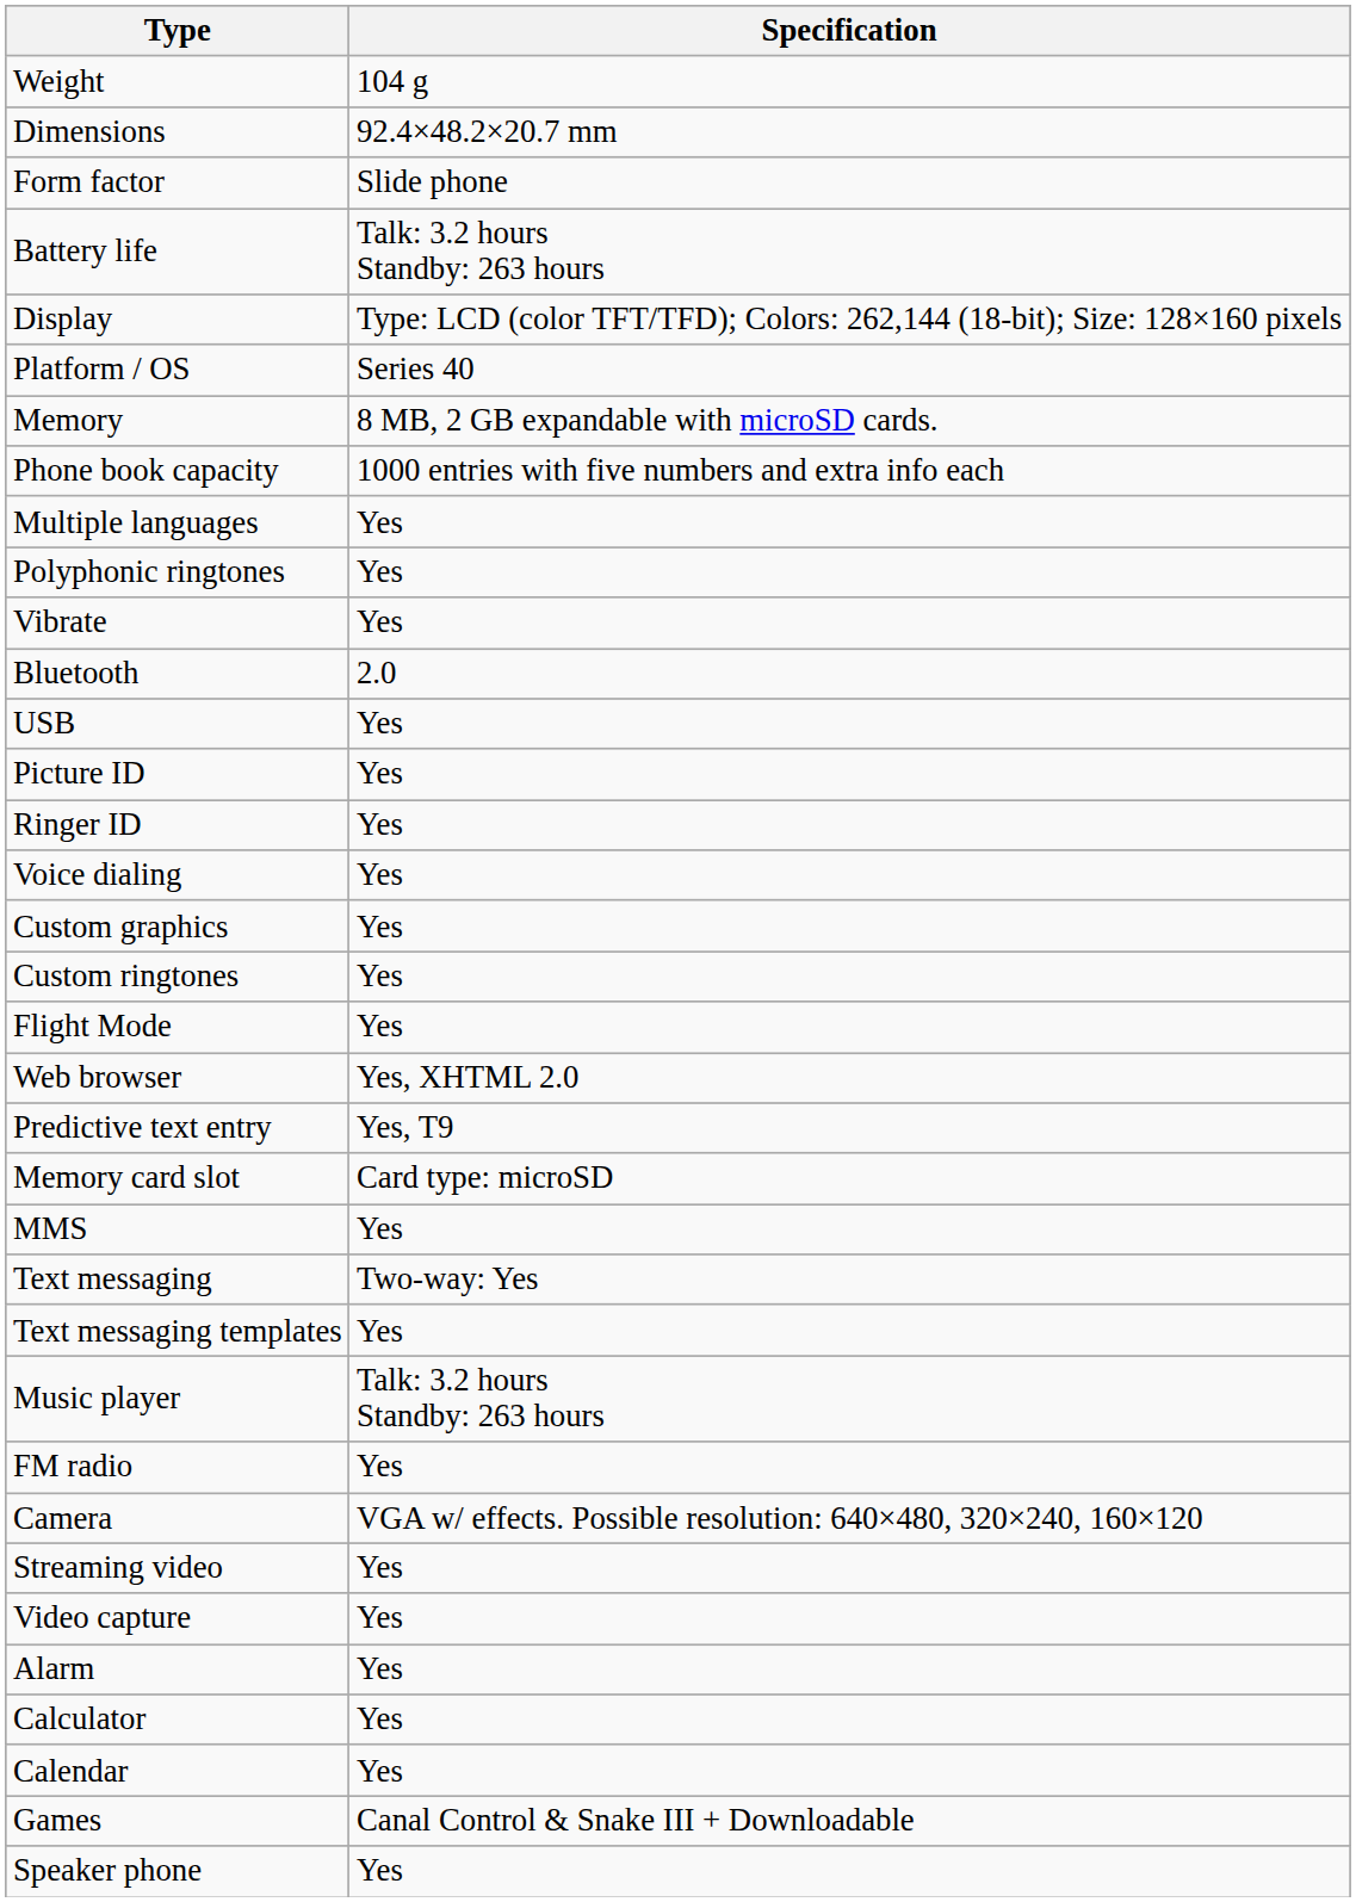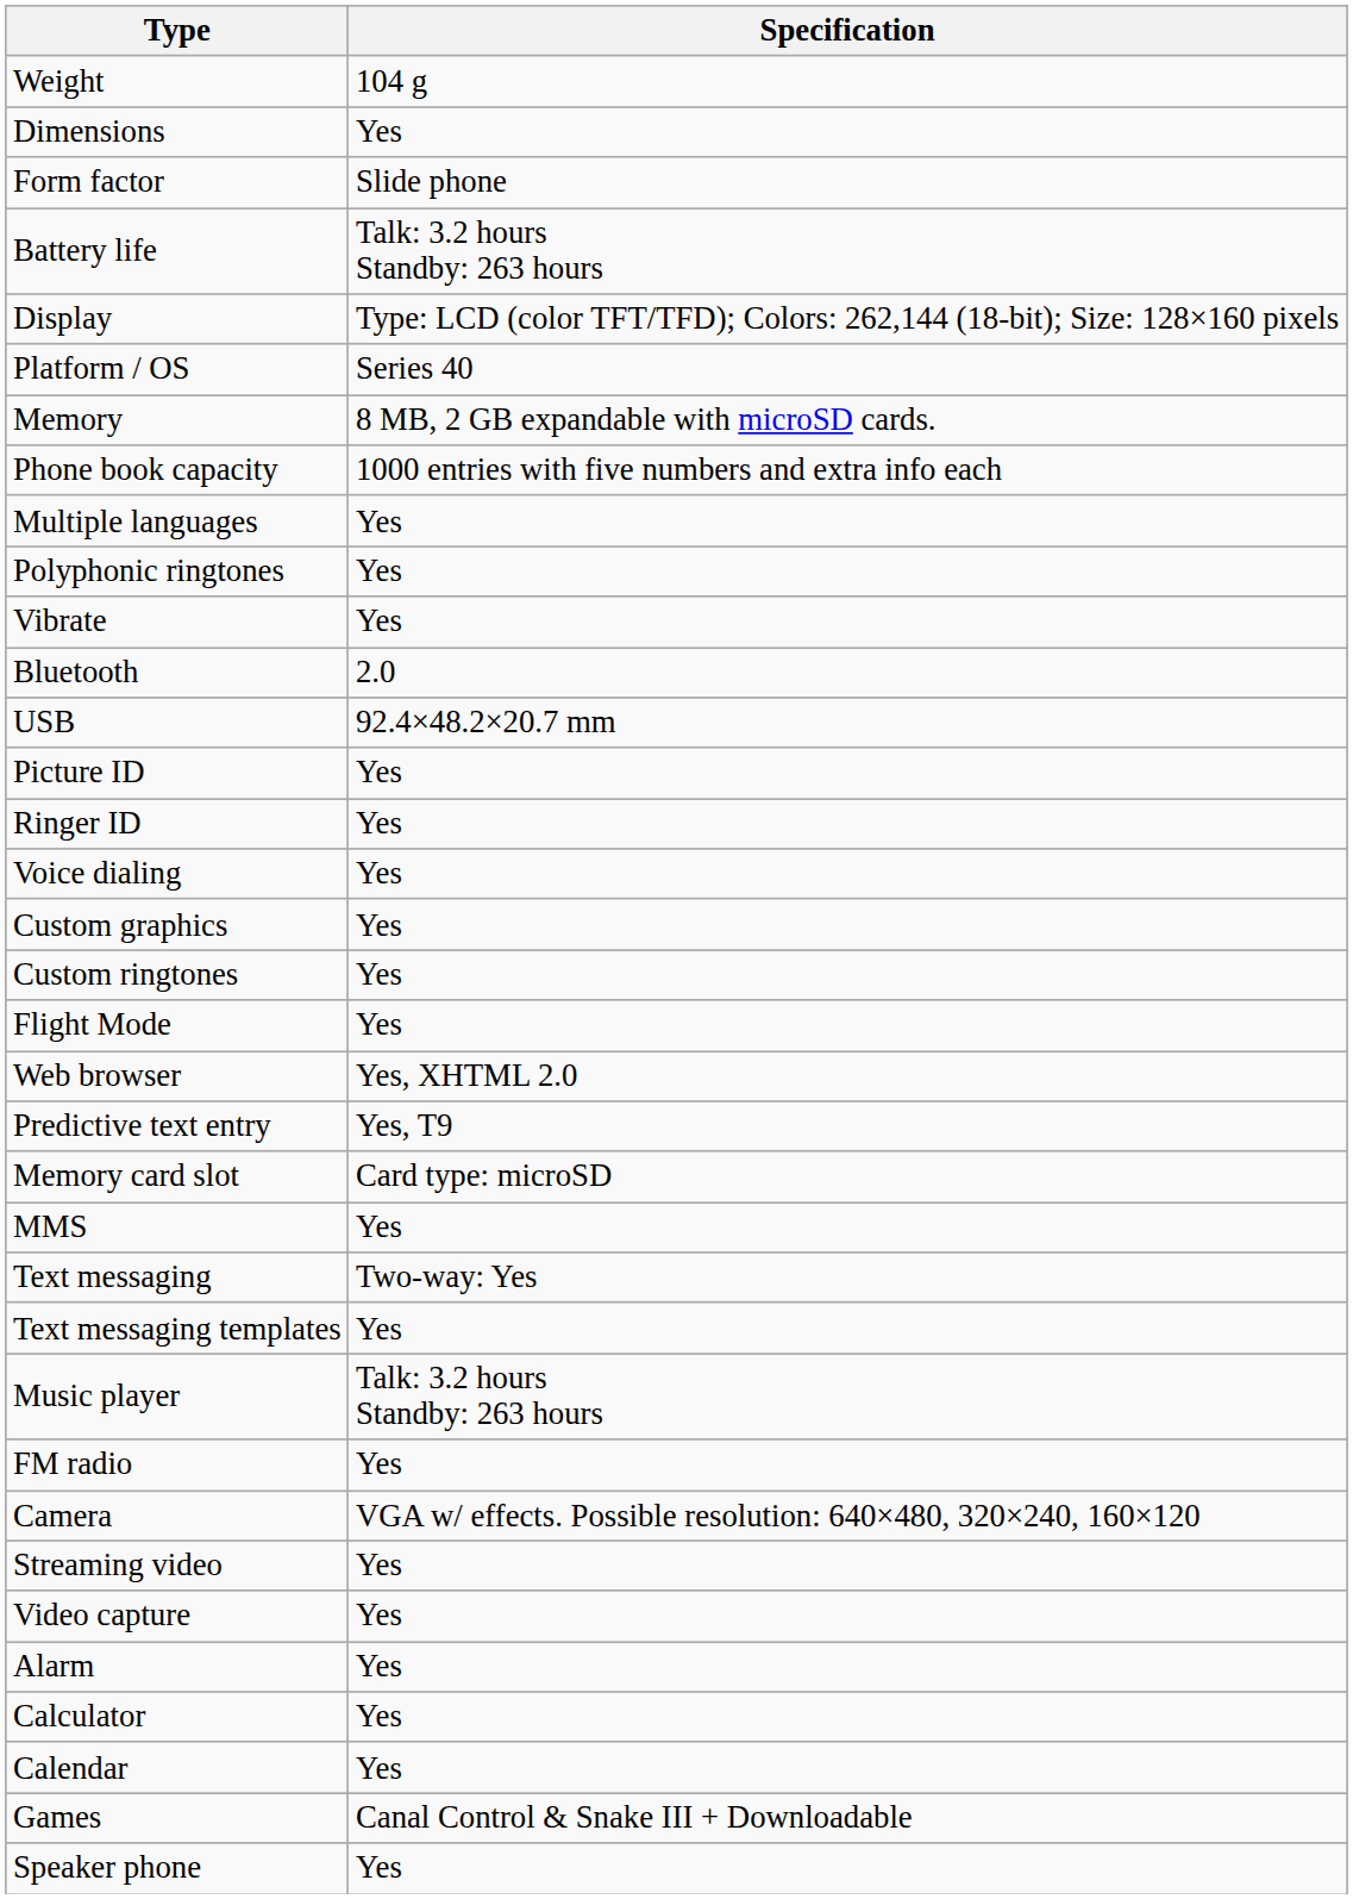Dimensions | Specification: 92.4×48.2×20.7 mm -> Yes
USB | Specification: Yes -> 92.4×48.2×20.7 mm
